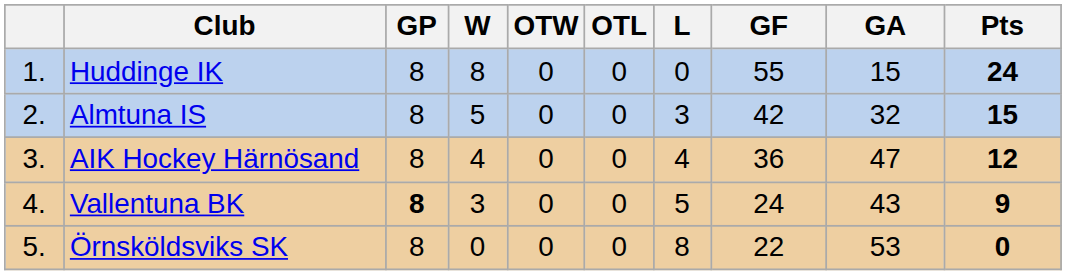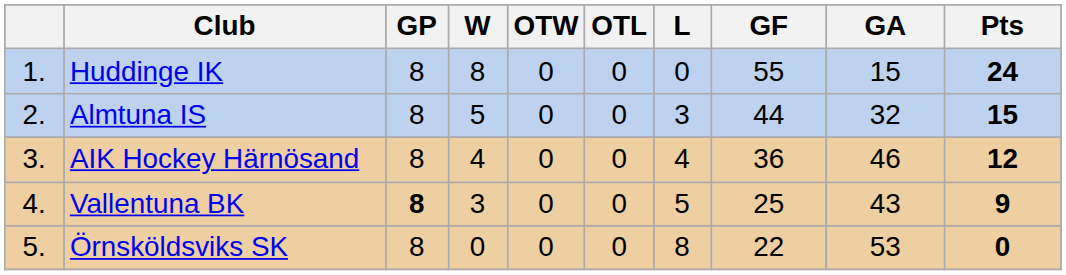Almtuna IS | GF: 42 -> 44
AIK Hockey Härnösand | GA: 47 -> 46
Vallentuna BK | GF: 24 -> 25
